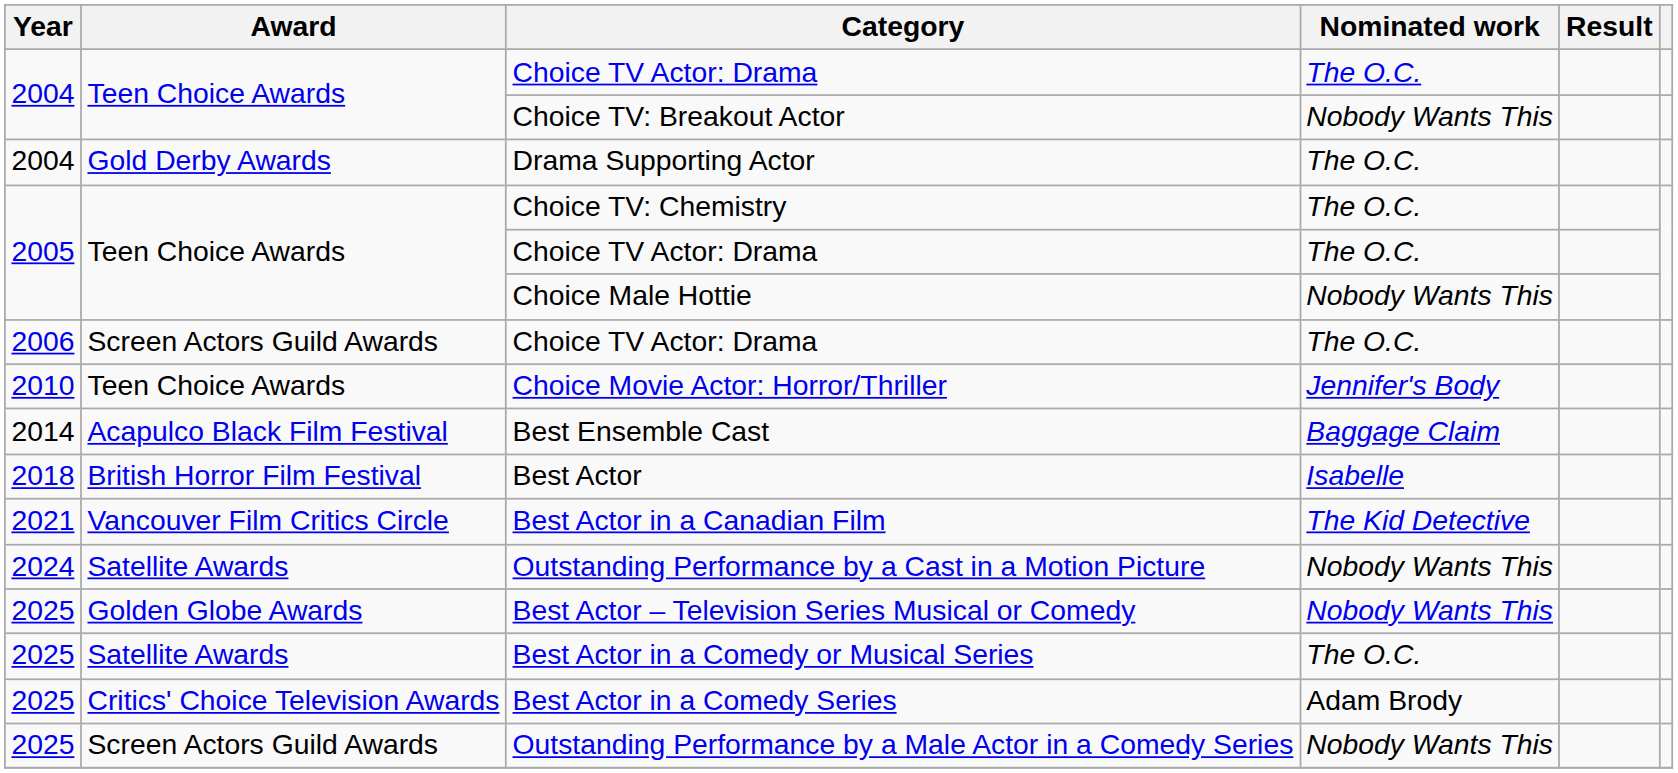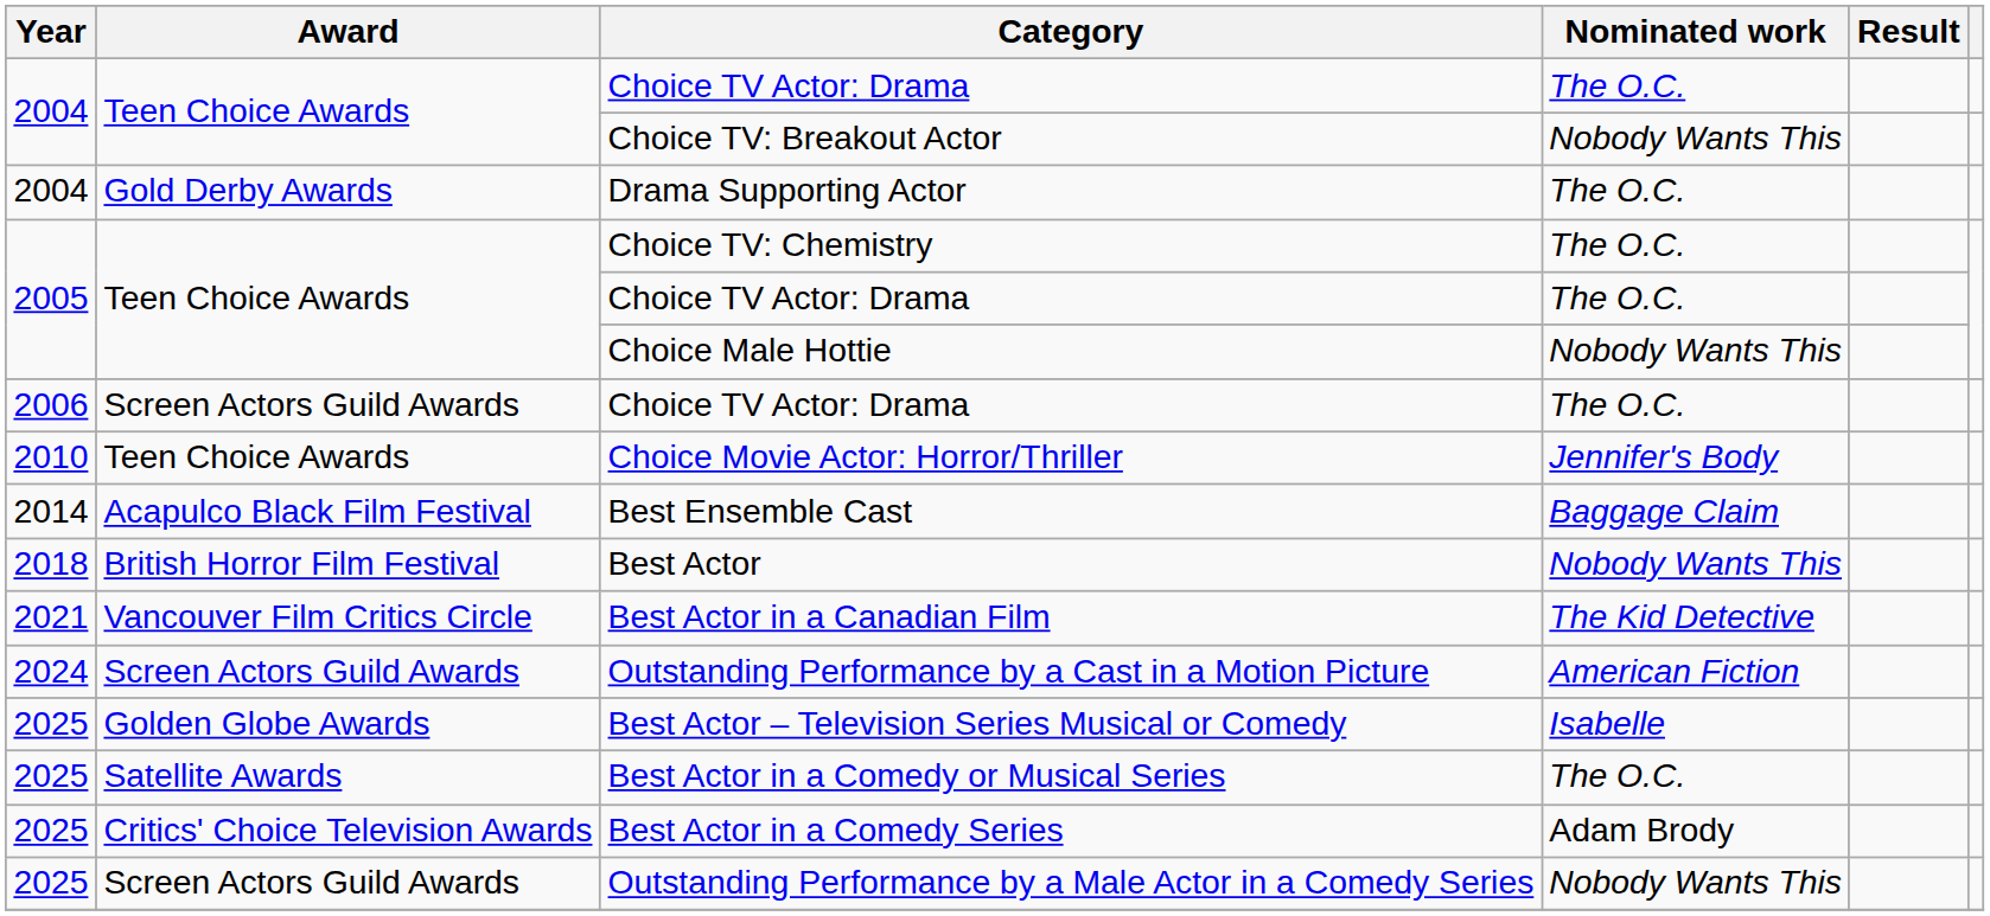Best Actor | Nominated work: Isabelle -> Nobody Wants This
Outstanding Performance by a Cast in a Motion Picture | Award: Satellite Awards -> Screen Actors Guild Awards
Outstanding Performance by a Cast in a Motion Picture | Nominated work: Nobody Wants This -> American Fiction
Best Actor – Television Series Musical or Comedy | Nominated work: Nobody Wants This -> Isabelle
